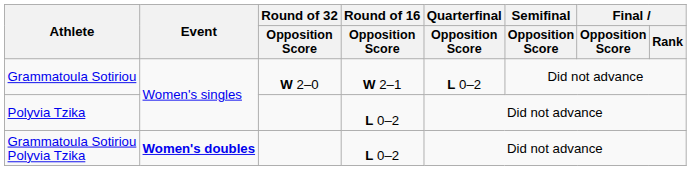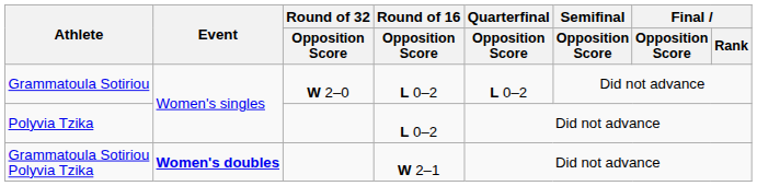Grammatoula Sotiriou | Round of 16 / Opposition Score: W 2–1 -> L 0–2
Grammatoula Sotiriou Polyvia Tzika | Round of 16 / Opposition Score: L 0–2 -> W 2–1
